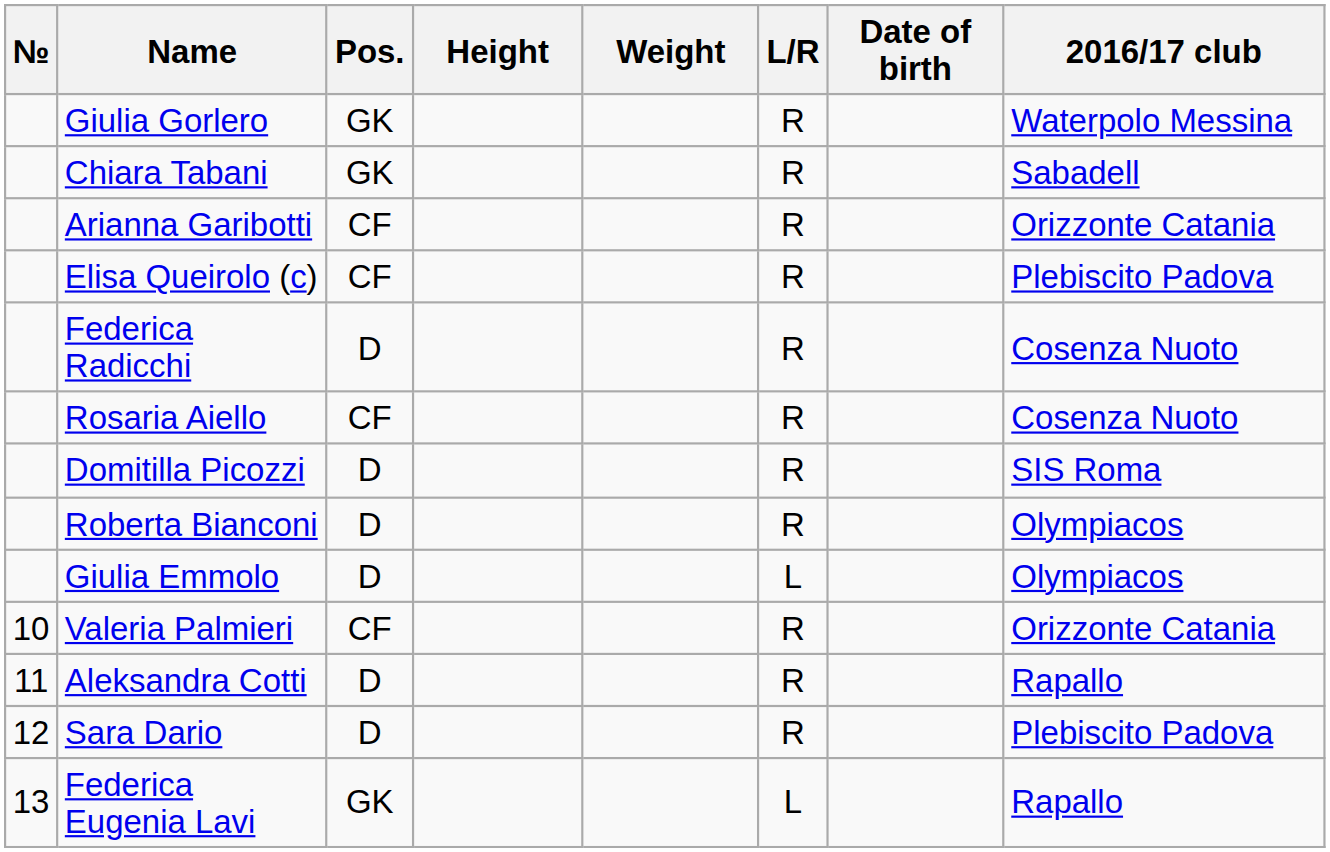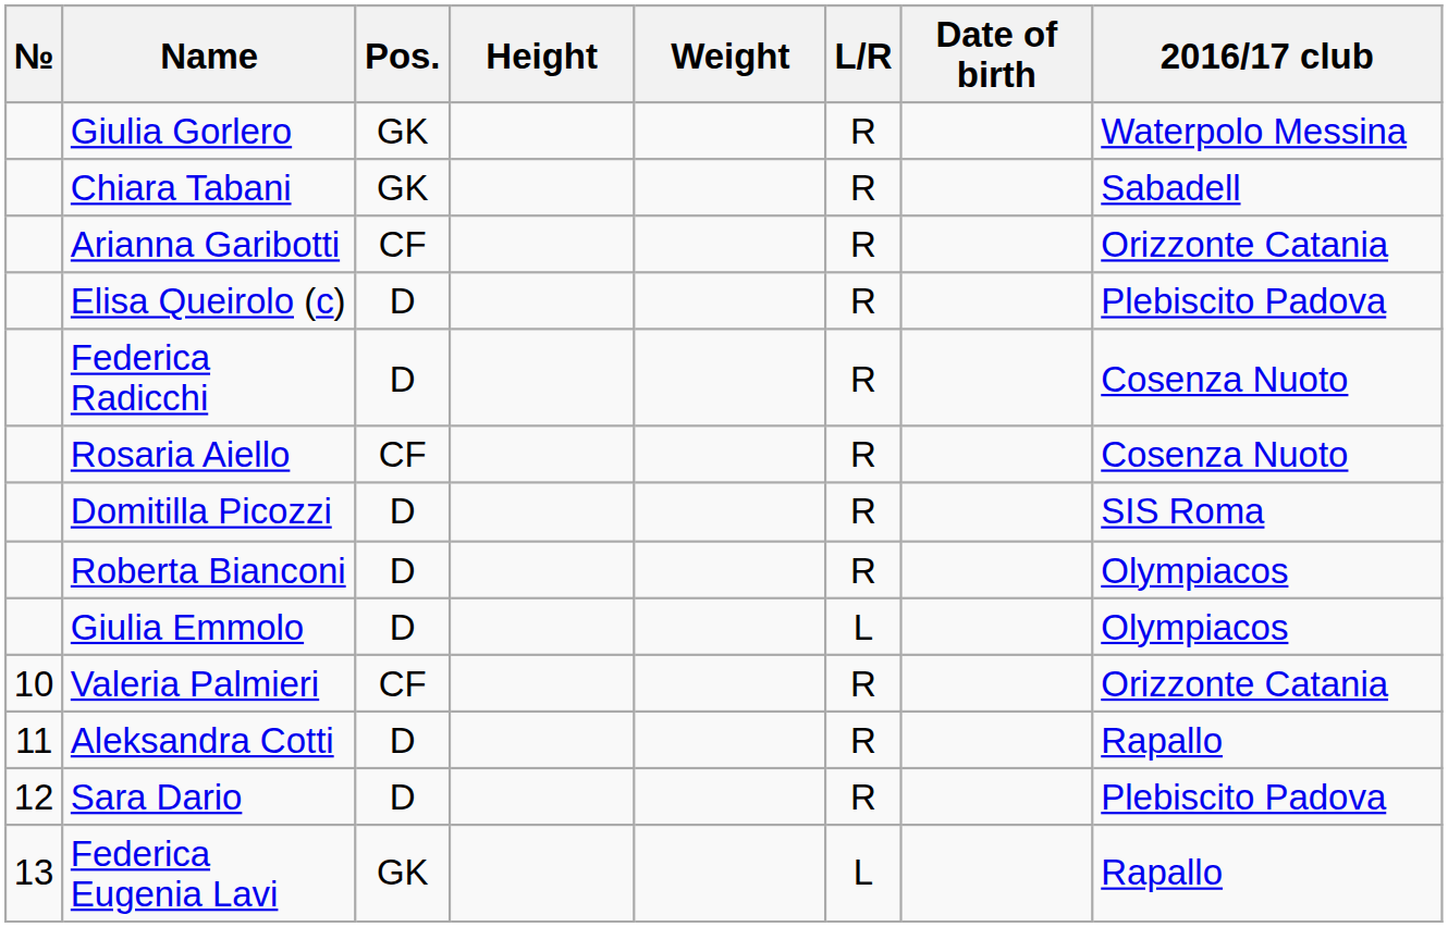Elisa Queirolo (c) | Pos.: CF -> D
